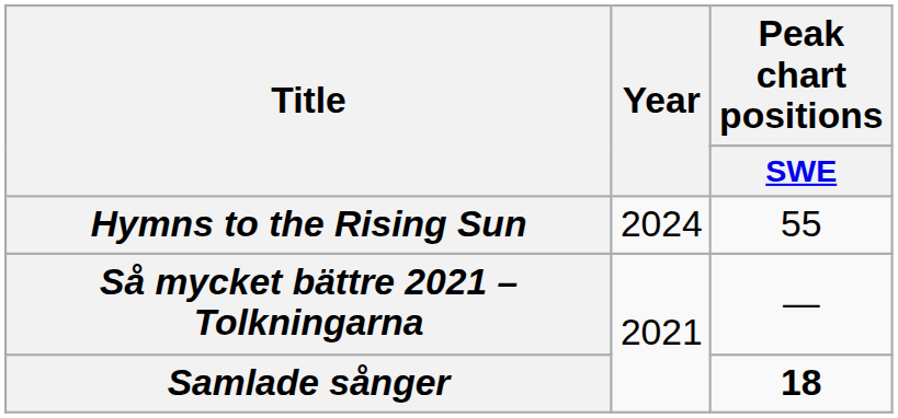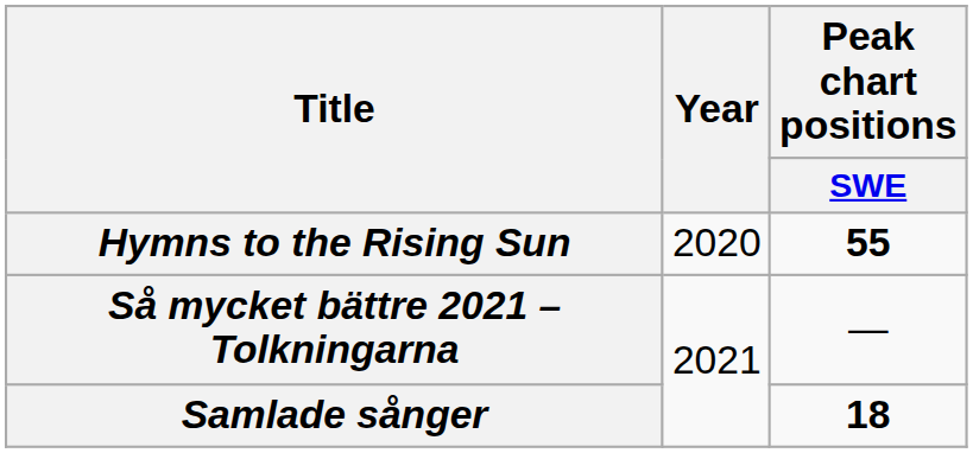Hymns to the Rising Sun | Year: 2024 -> 2020
Hymns to the Rising Sun | Peak chart positions / SWE: normal -> bold
